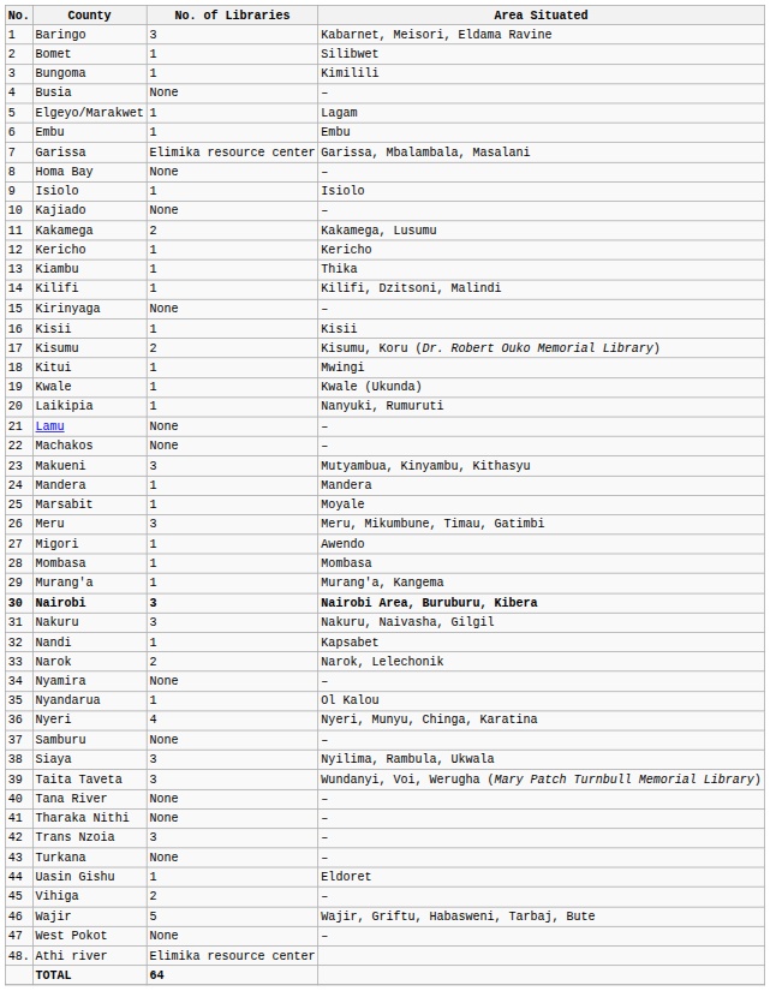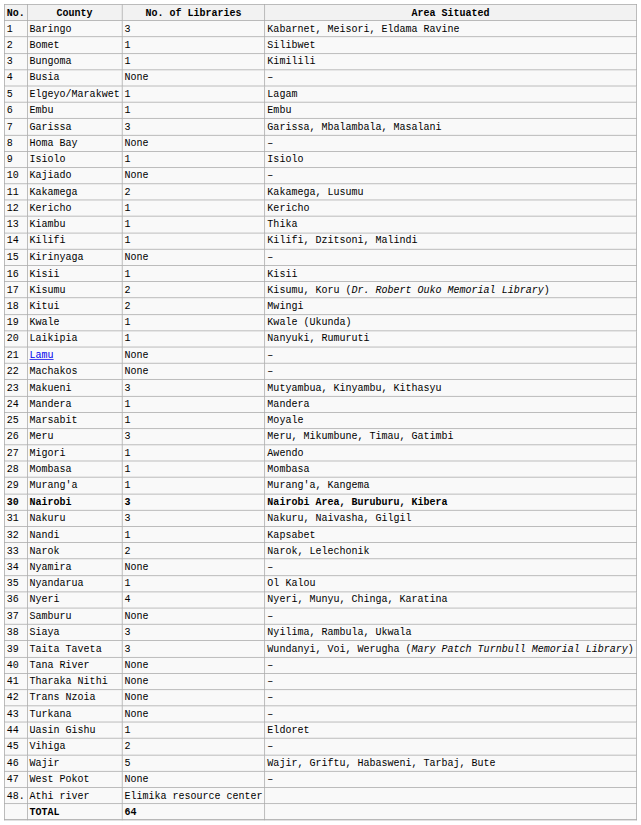Garissa | No. of Libraries: Elimika resource center -> 3
Kitui | No. of Libraries: 1 -> 2
Trans Nzoia | No. of Libraries: 3 -> None
